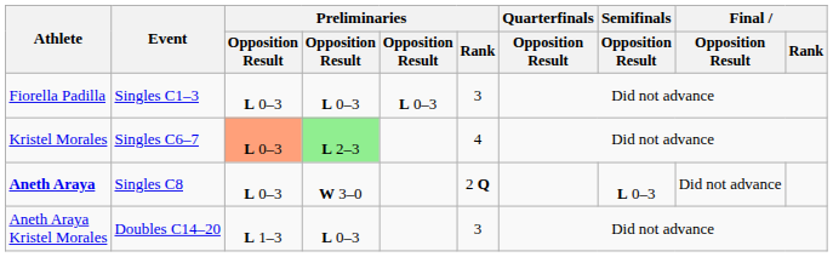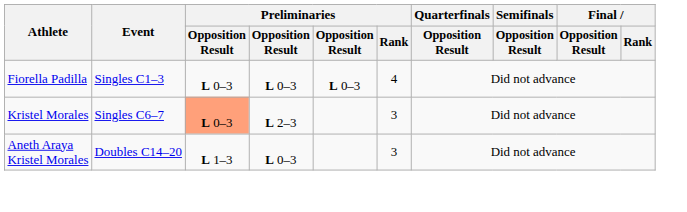Fiorella Padilla | Preliminaries / Rank: 3 -> 4
Kristel Morales | column 4: lightgreen background -> no background
Kristel Morales | Preliminaries / Rank: 4 -> 3
- row: Aneth Araya | Singles C8 | L 0–3 | W 3–0 | 2 Q | L 0–3 | Did not advance
